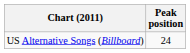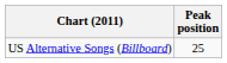US Alternative Songs (Billboard) | Peak position: 24 -> 25
